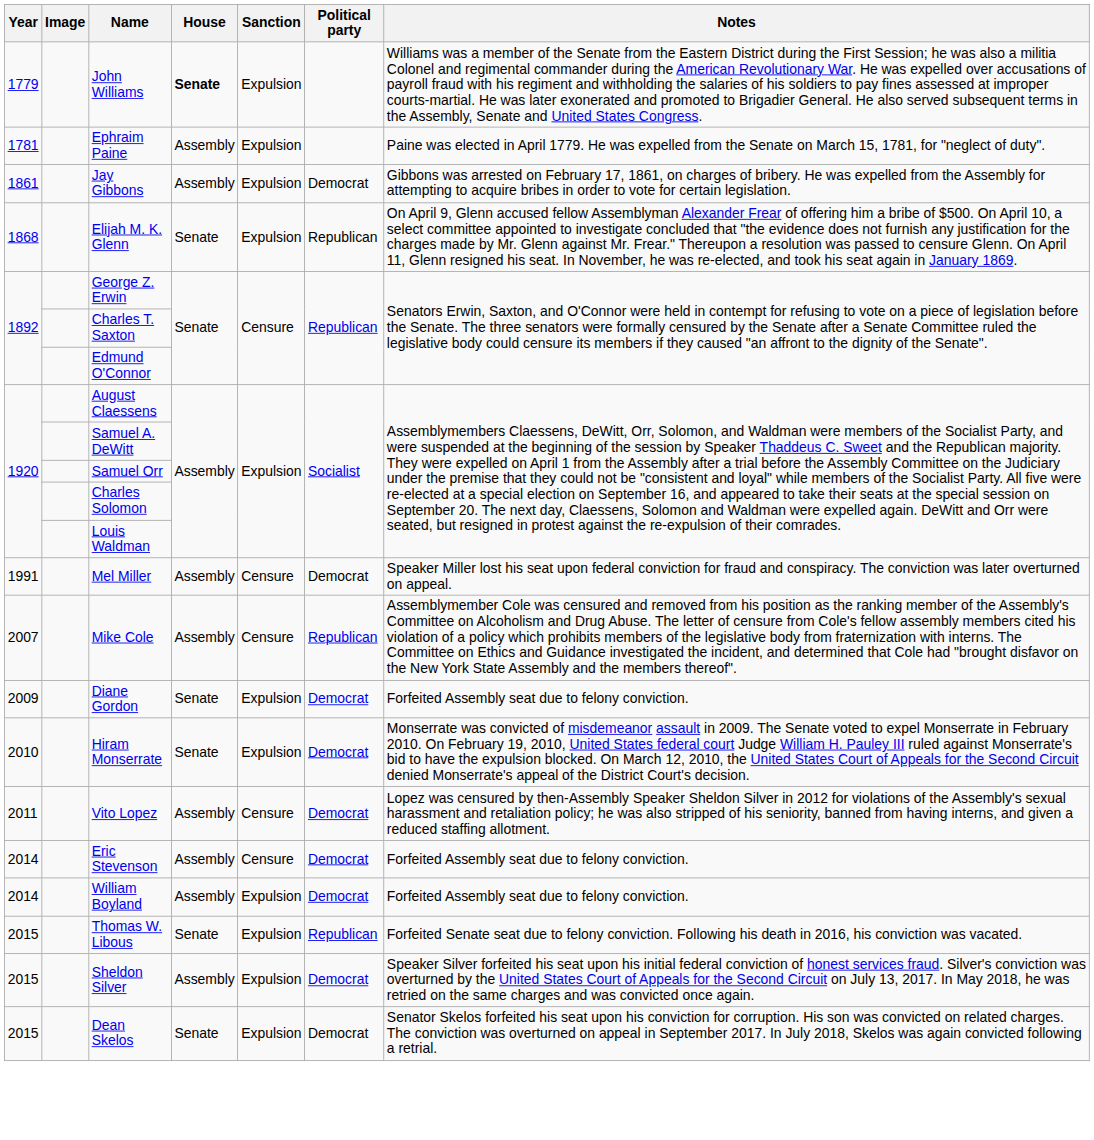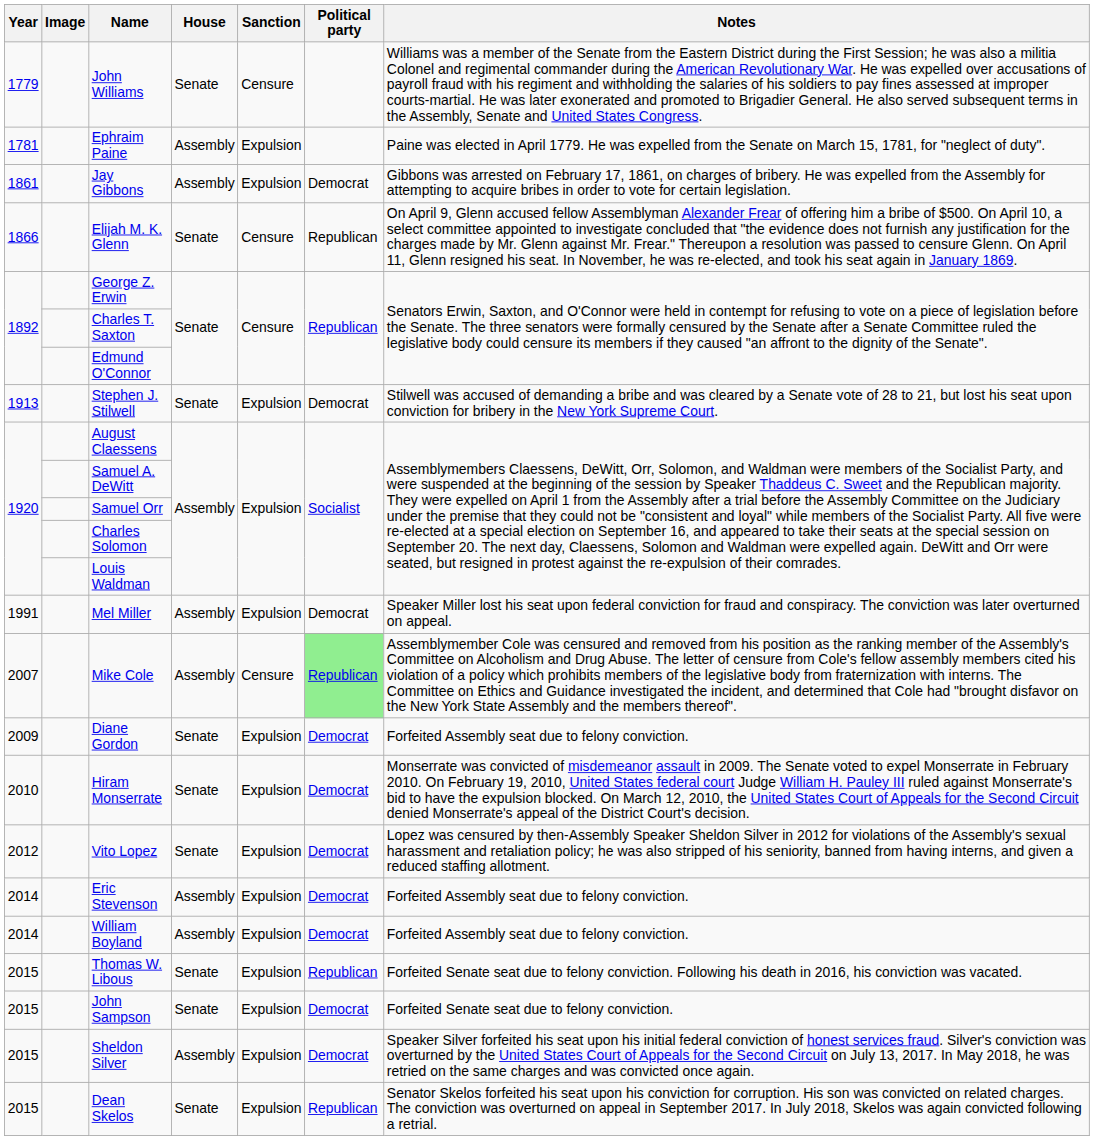John Williams | House: bold -> normal
John Williams | Sanction: Expulsion -> Censure
Elijah M. K. Glenn | Year: 1868 -> 1866
Elijah M. K. Glenn | Sanction: Expulsion -> Censure
+ row: 1913 | Stephen J. Stilwell | Senate | Expulsion | Democrat | Stilwell was accused of demanding a bribe and was cleared by a Senate vote of 28 to 21, but lost his seat upon conviction for bribery in the New York Supreme Court.
Mel Miller | Sanction: Censure -> Expulsion
Mike Cole | Political party: no background -> lightgreen background
Vito Lopez | Year: 2011 -> 2012
Vito Lopez | House: Assembly -> Senate
Vito Lopez | Sanction: Censure -> Expulsion
Eric Stevenson | Sanction: Censure -> Expulsion
+ row: 2015 | John Sampson | Senate | Expulsion | Democrat | Forfeited Senate seat due to felony conviction.
Dean Skelos | Political party: Democrat -> Republican
